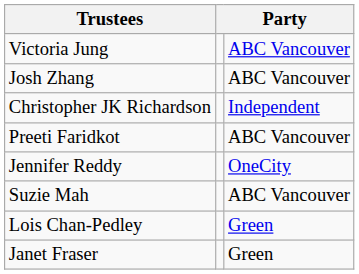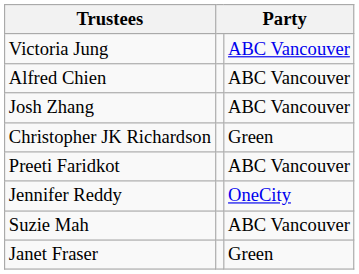+ row: Alfred Chien | ABC Vancouver
Christopher JK Richardson | column 3: Independent -> Green
- row: Lois Chan-Pedley | Green
